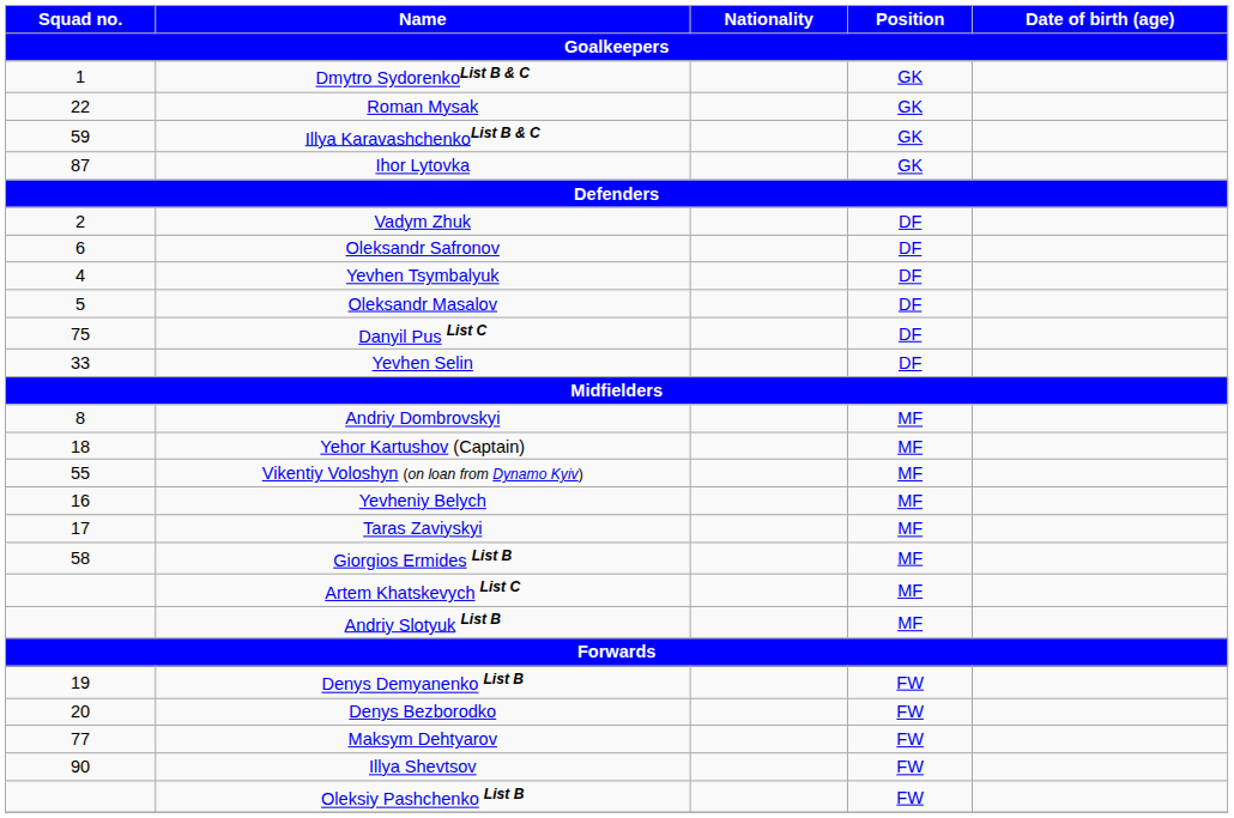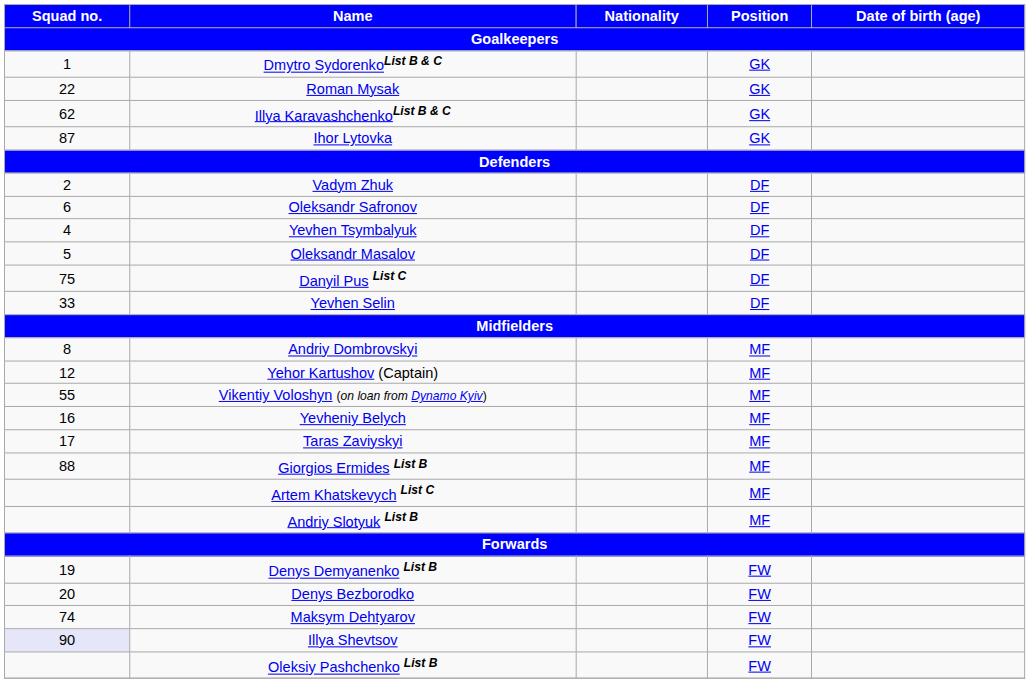Illya KaravashchenkoList B & C | Squad no. / Goalkeepers: 59 -> 62
Yehor Kartushov (Captain) | Squad no. / Goalkeepers: 18 -> 12
Giorgios Ermides List B | Squad no. / Goalkeepers: 58 -> 88
Maksym Dehtyarov | Squad no. / Goalkeepers: 77 -> 74
Illya Shevtsov | Squad no. / Goalkeepers: no background -> lavender background
